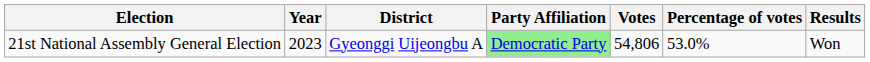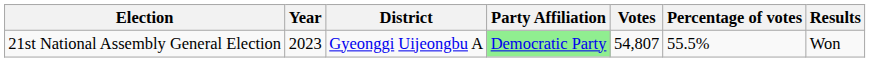21st National Assembly General Election | Votes: 54,806 -> 54,807
21st National Assembly General Election | Percentage of votes: 53.0% -> 55.5%
